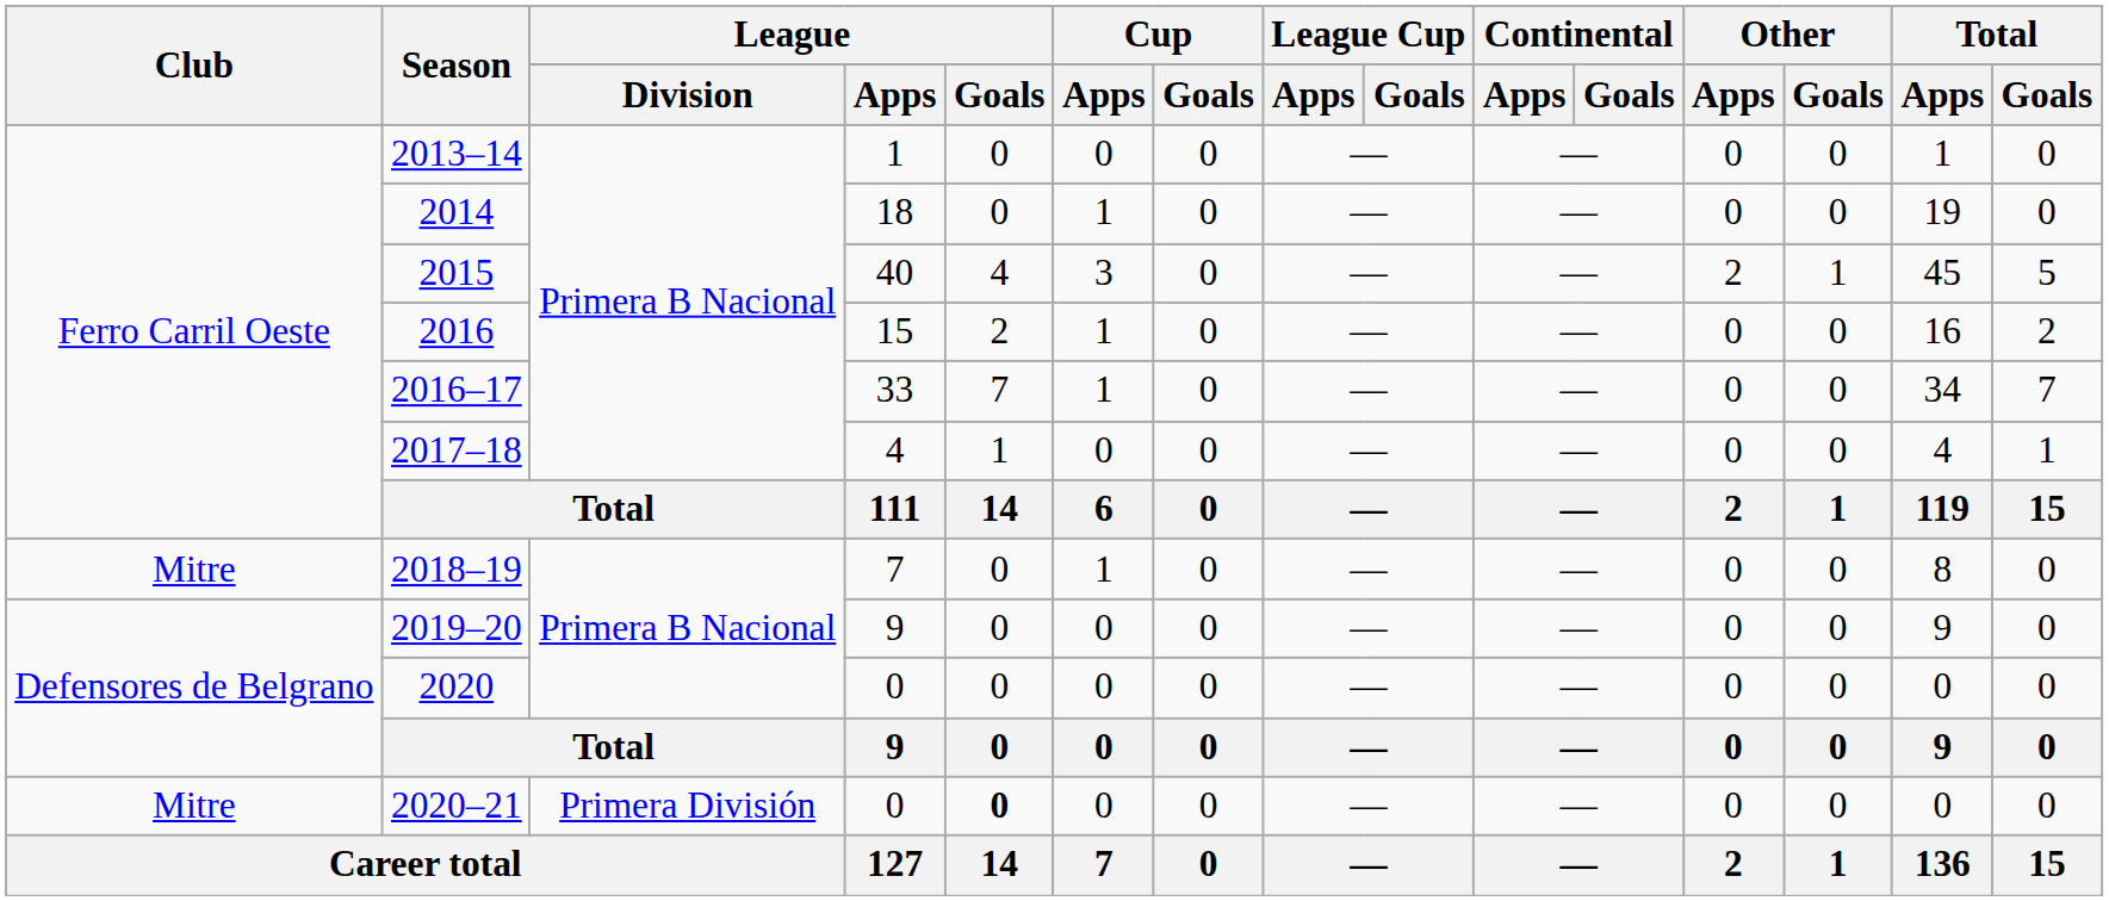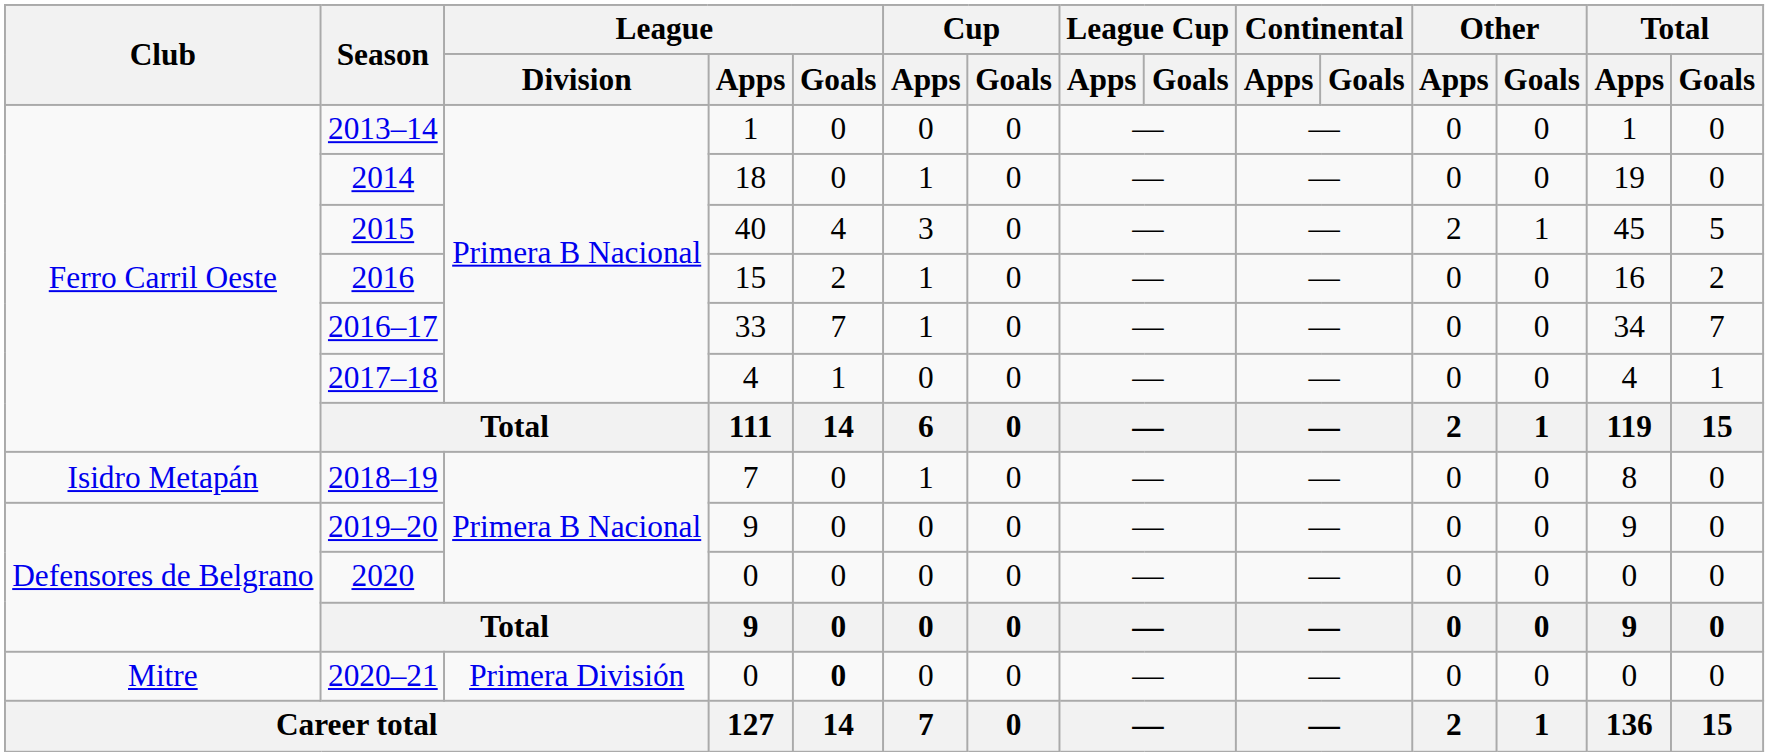2018–19 | Club: Mitre -> Isidro Metapán
